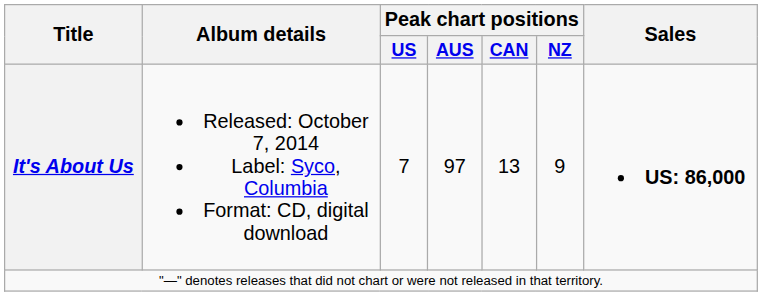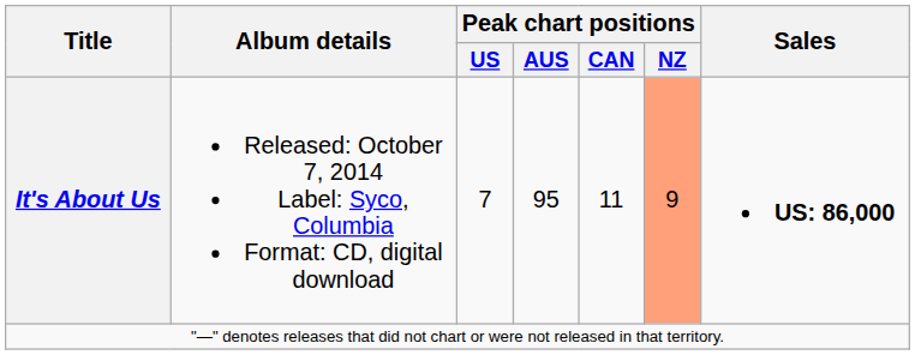It's About Us | Peak chart positions / AUS: 97 -> 95
It's About Us | Peak chart positions / CAN: 13 -> 11
It's About Us | Peak chart positions / NZ: no background -> lightsalmon background
